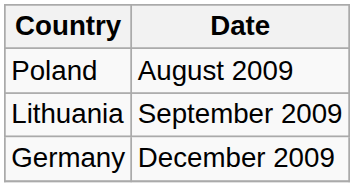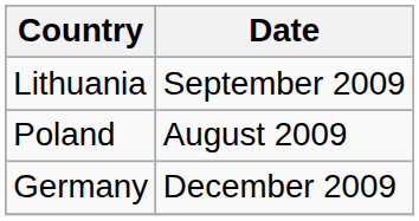rows swapped: Poland <-> Lithuania
